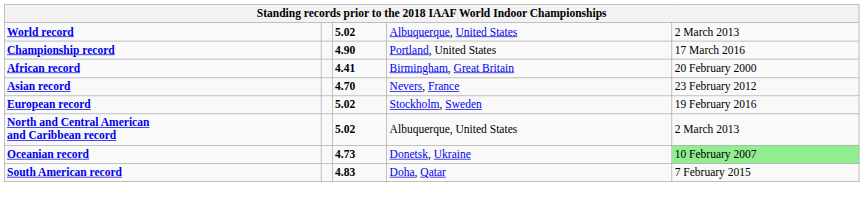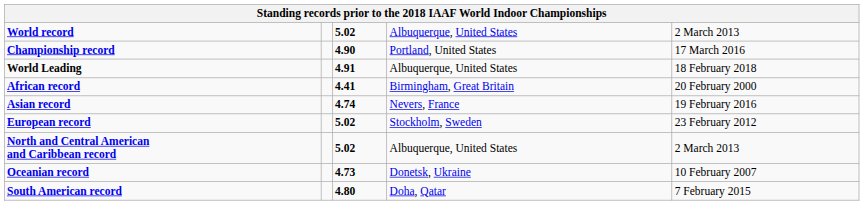+ row: World Leading | 4.91 | Albuquerque, United States | 18 February 2018
Asian record | column 3: 4.70 -> 4.74
Asian record | column 5: 23 February 2012 -> 19 February 2016
European record | column 5: 19 February 2016 -> 23 February 2012
Oceanian record | column 5: lightgreen background -> no background
South American record | column 3: 4.83 -> 4.80
